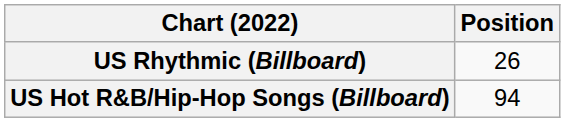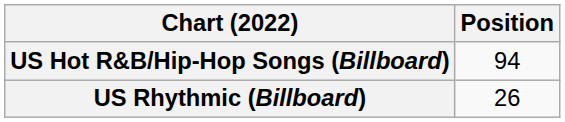rows swapped: US Hot R&B/Hip-Hop Songs (Billboard) <-> US Rhythmic (Billboard)
